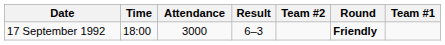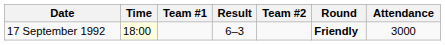columns swapped: Team #1 <-> Attendance
17 September 1992 | Time: no background -> lightyellow background
